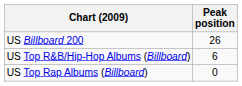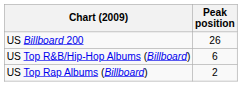US Top Rap Albums (Billboard) | Peak position: 0 -> 2
